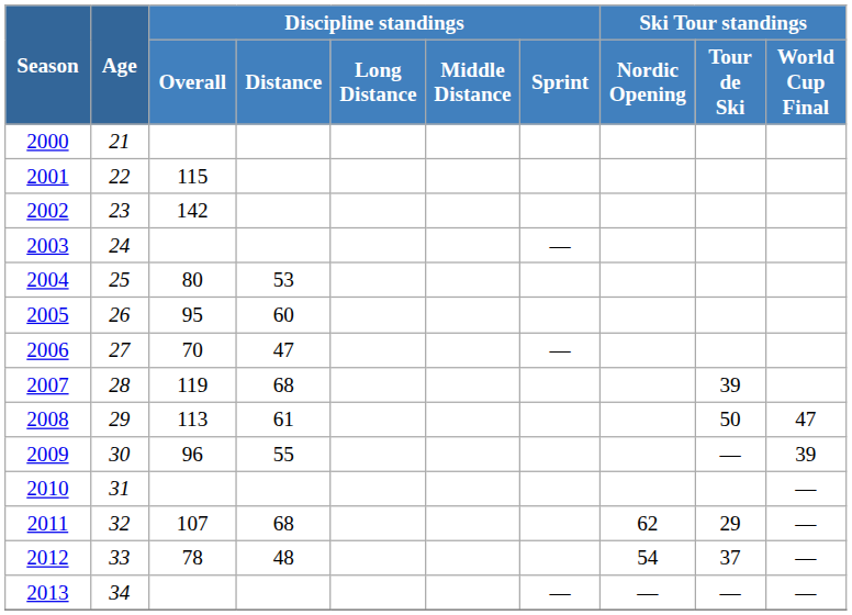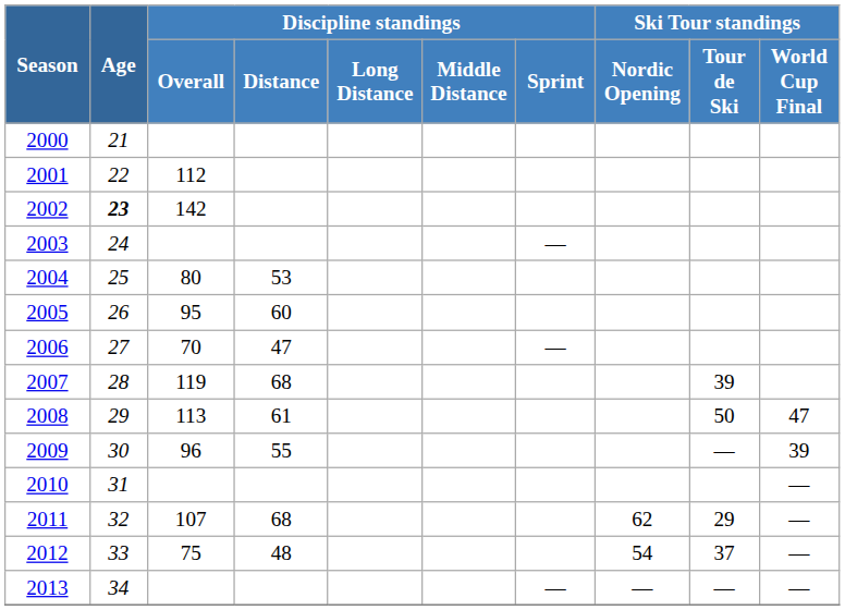2001 | Discipline standings / Overall: 115 -> 112
2002 | Age: normal -> bold
2012 | Discipline standings / Overall: 78 -> 75
